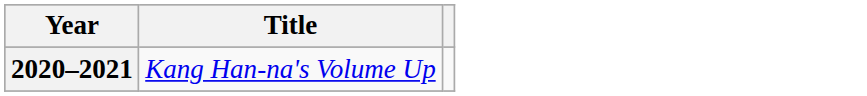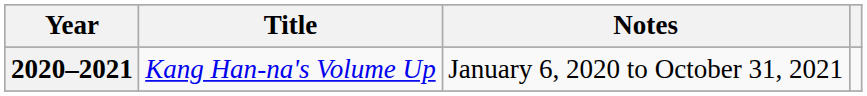+ column: Notes | January 6, 2020 to October 31, 2021
